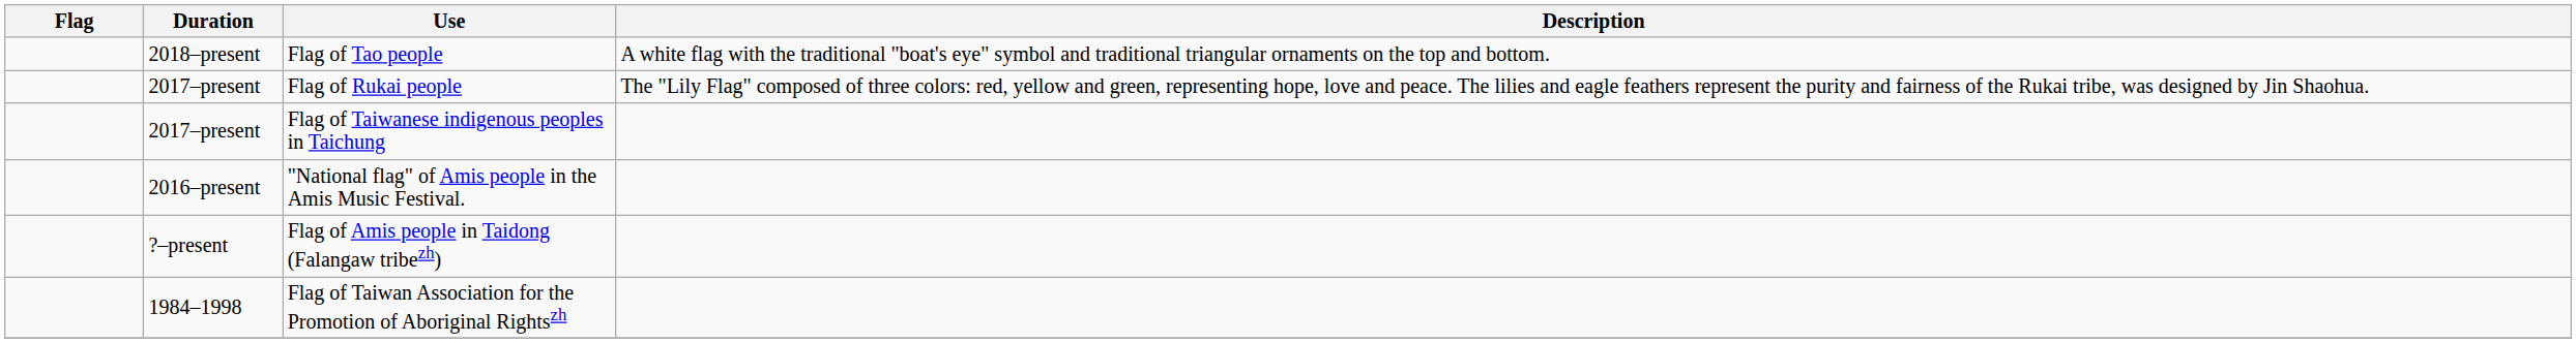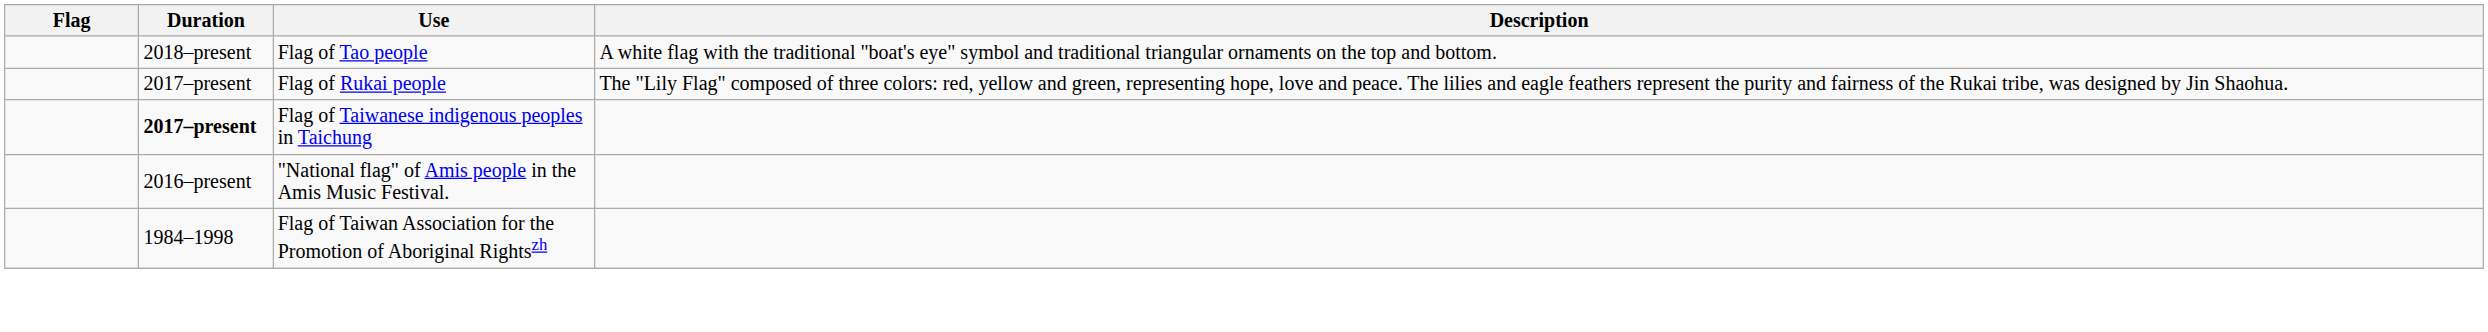Flag of Taiwanese indigenous peoples in Taichung | Duration: normal -> bold
- row: ?–present | Flag of Amis people in Taidong (Falangaw tribezh)
